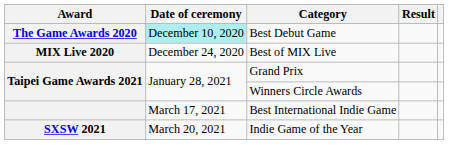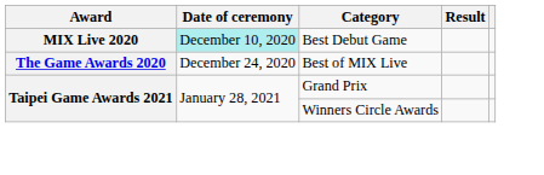Best Debut Game | Award: The Game Awards 2020 -> MIX Live 2020
Best of MIX Live | Award: MIX Live 2020 -> The Game Awards 2020
- row: March 17, 2021 | Best International Indie Game
- row: SXSW 2021 | March 20, 2021 | Indie Game of the Year
